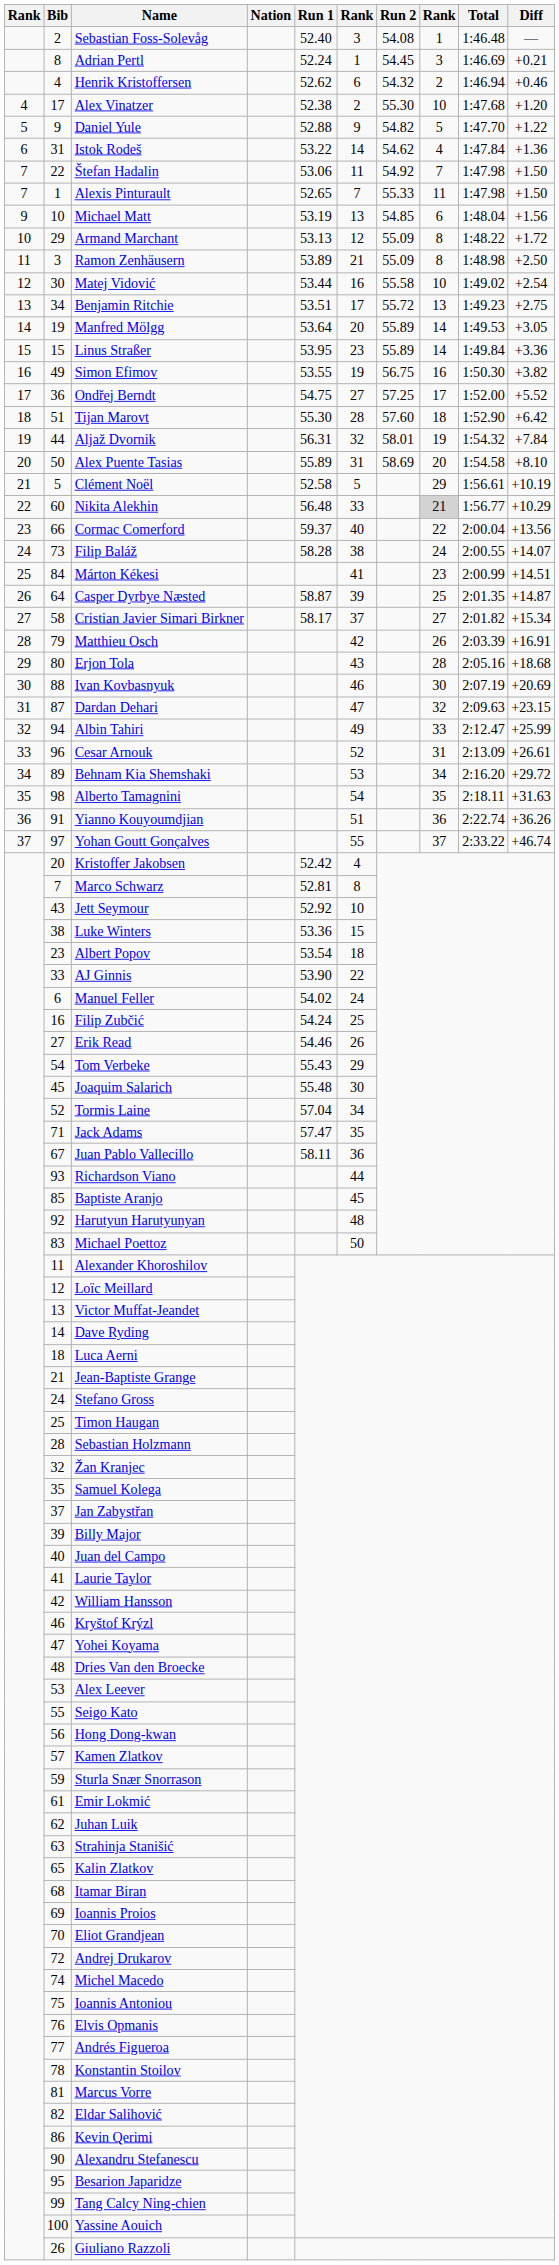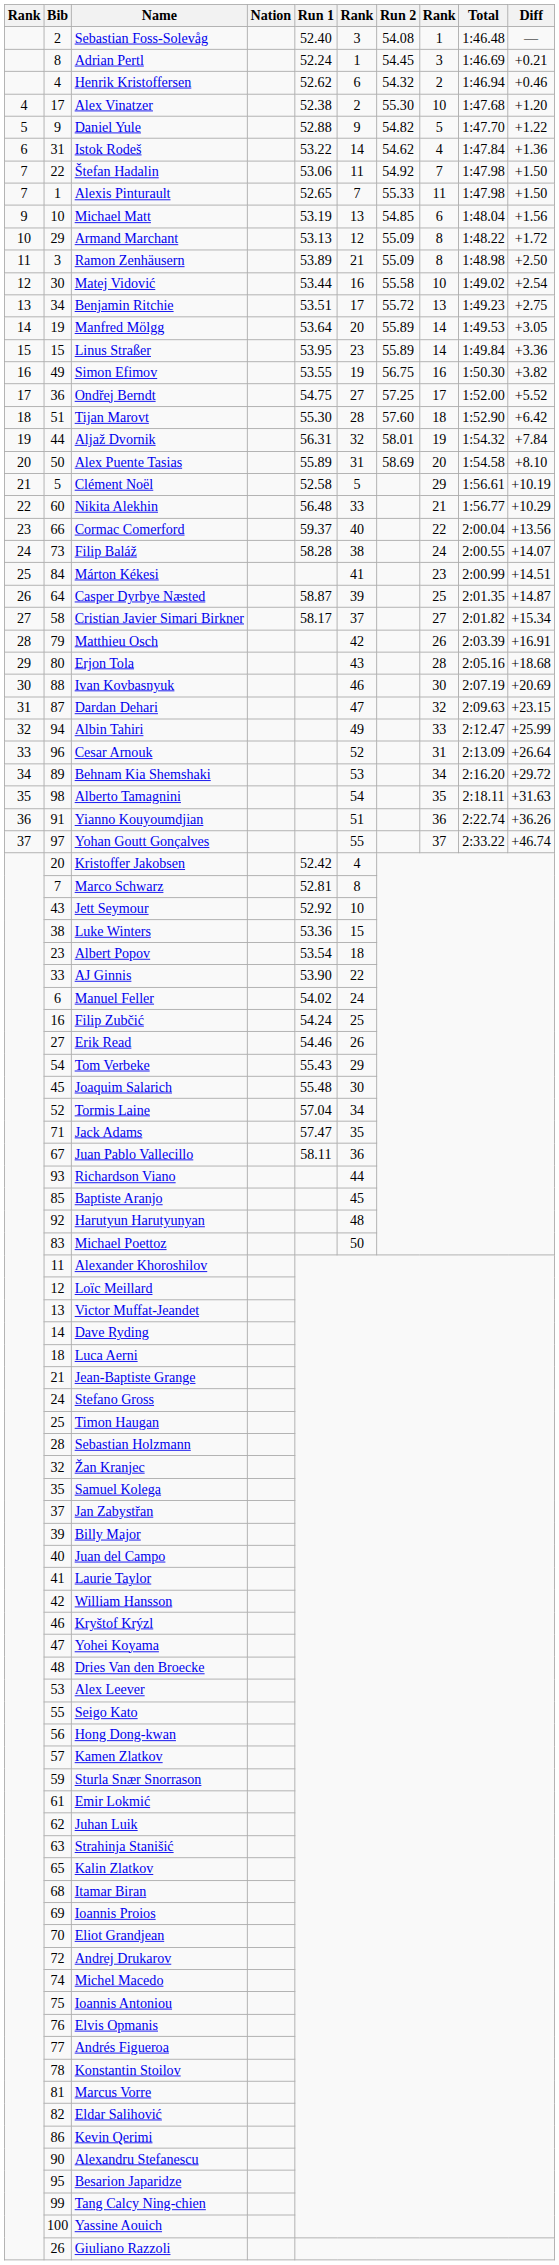Nikita Alekhin | column 8: lightgrey background -> no background
Cesar Arnouk | Diff: +26.61 -> +26.64
